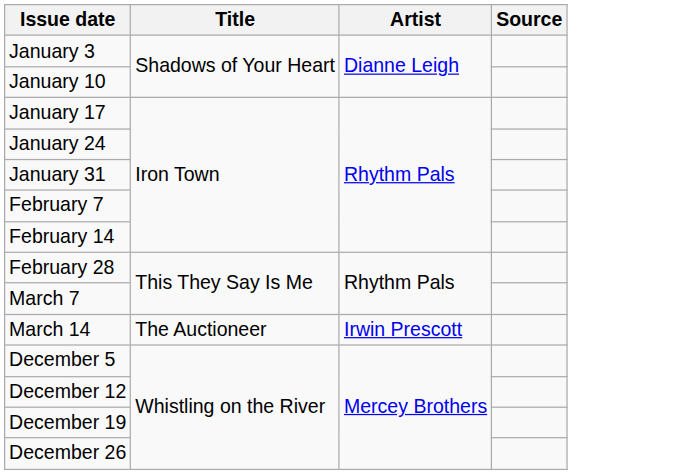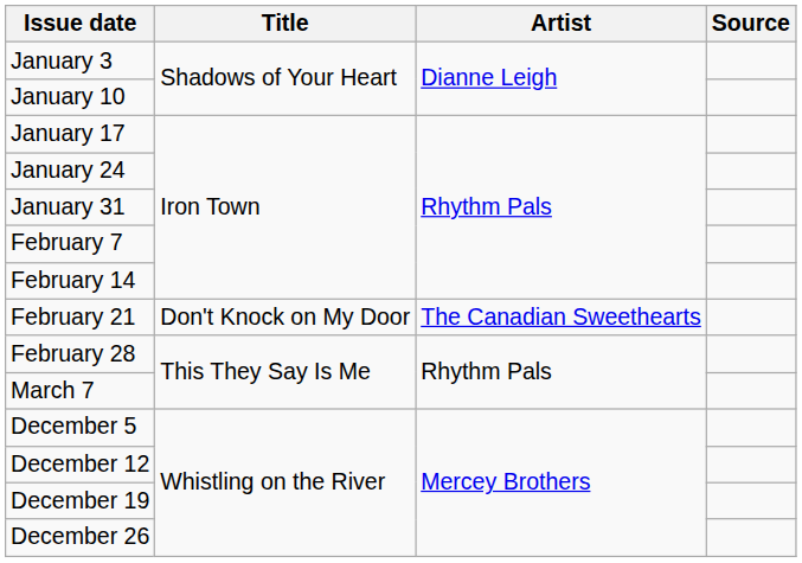+ row: February 21 | Don't Knock on My Door | The Canadian Sweethearts
- row: March 14 | The Auctioneer | Irwin Prescott
